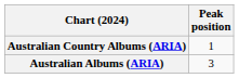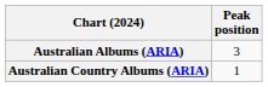rows swapped: Australian Albums (ARIA) <-> Australian Country Albums (ARIA)
